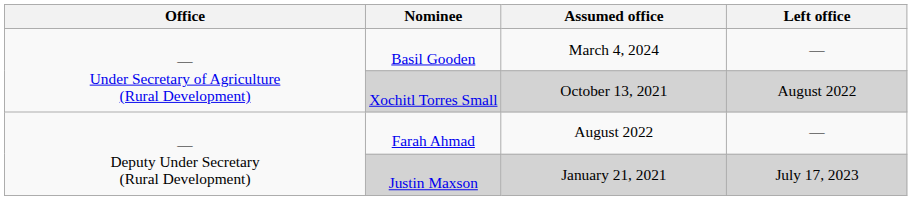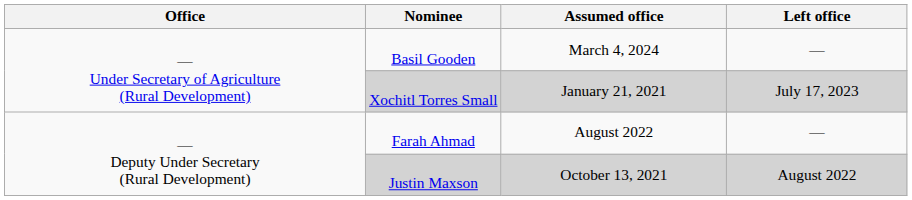Xochitl Torres Small | Assumed office: October 13, 2021 -> January 21, 2021
Xochitl Torres Small | Left office: August 2022 -> July 17, 2023
Justin Maxson | Assumed office: January 21, 2021 -> October 13, 2021
Justin Maxson | Left office: July 17, 2023 -> August 2022
